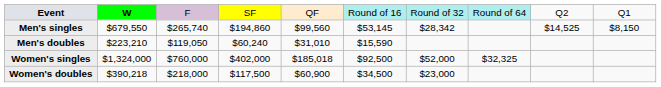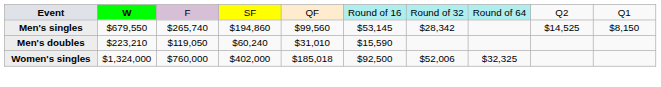Women's singles | column 7: $52,000 -> $52,006
- row: Women's doubles | $390,218 | $218,000 | $117,500 | $60,900 | $34,500 | $23,000
